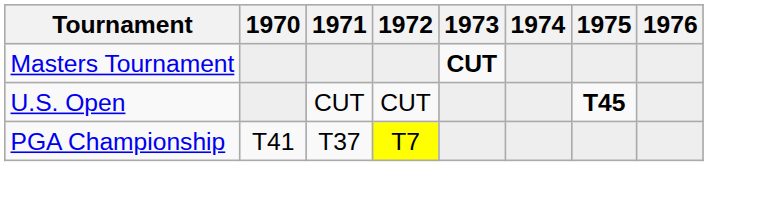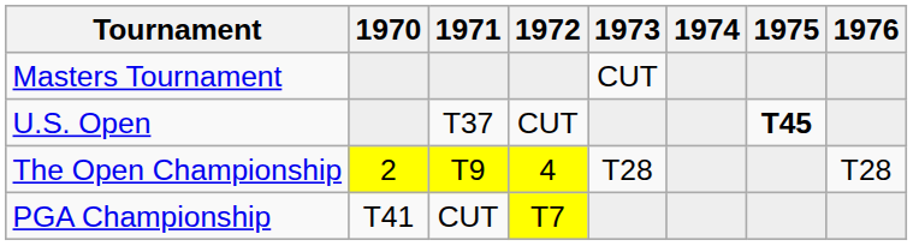Masters Tournament | 1973: bold -> normal
U.S. Open | 1971: CUT -> T37
+ row: The Open Championship | 2 | T9 | 4 | T28 | T28
PGA Championship | 1971: T37 -> CUT
